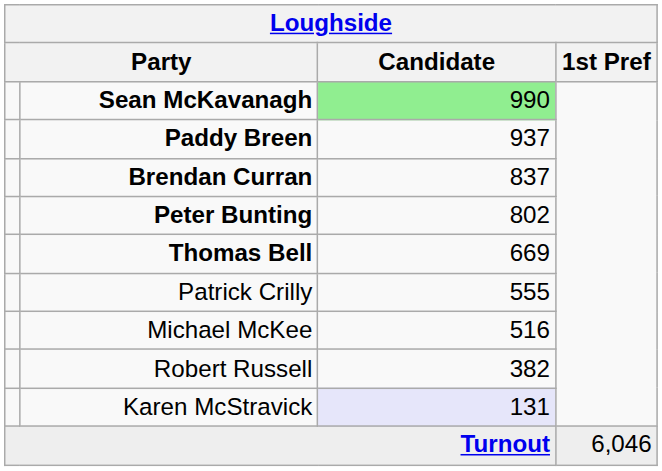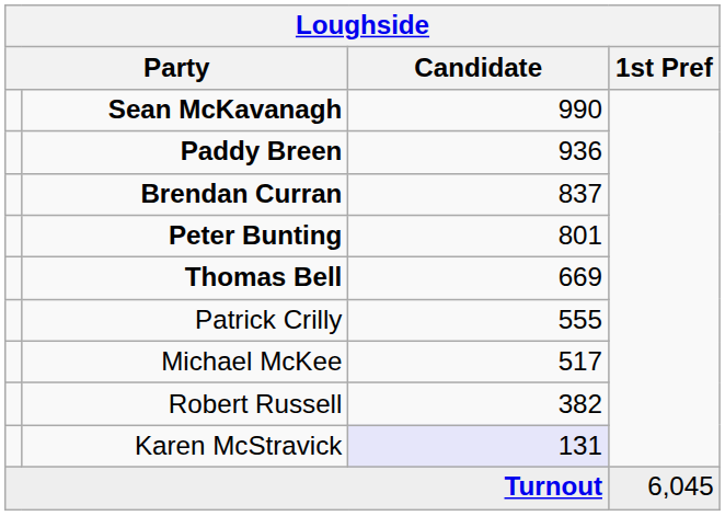Sean McKavanagh | Candidate: lightgreen background -> no background
Paddy Breen | Candidate: 937 -> 936
Peter Bunting | Candidate: 802 -> 801
Michael McKee | Candidate: 516 -> 517
Turnout | 1st Pref: 6,046 -> 6,045
